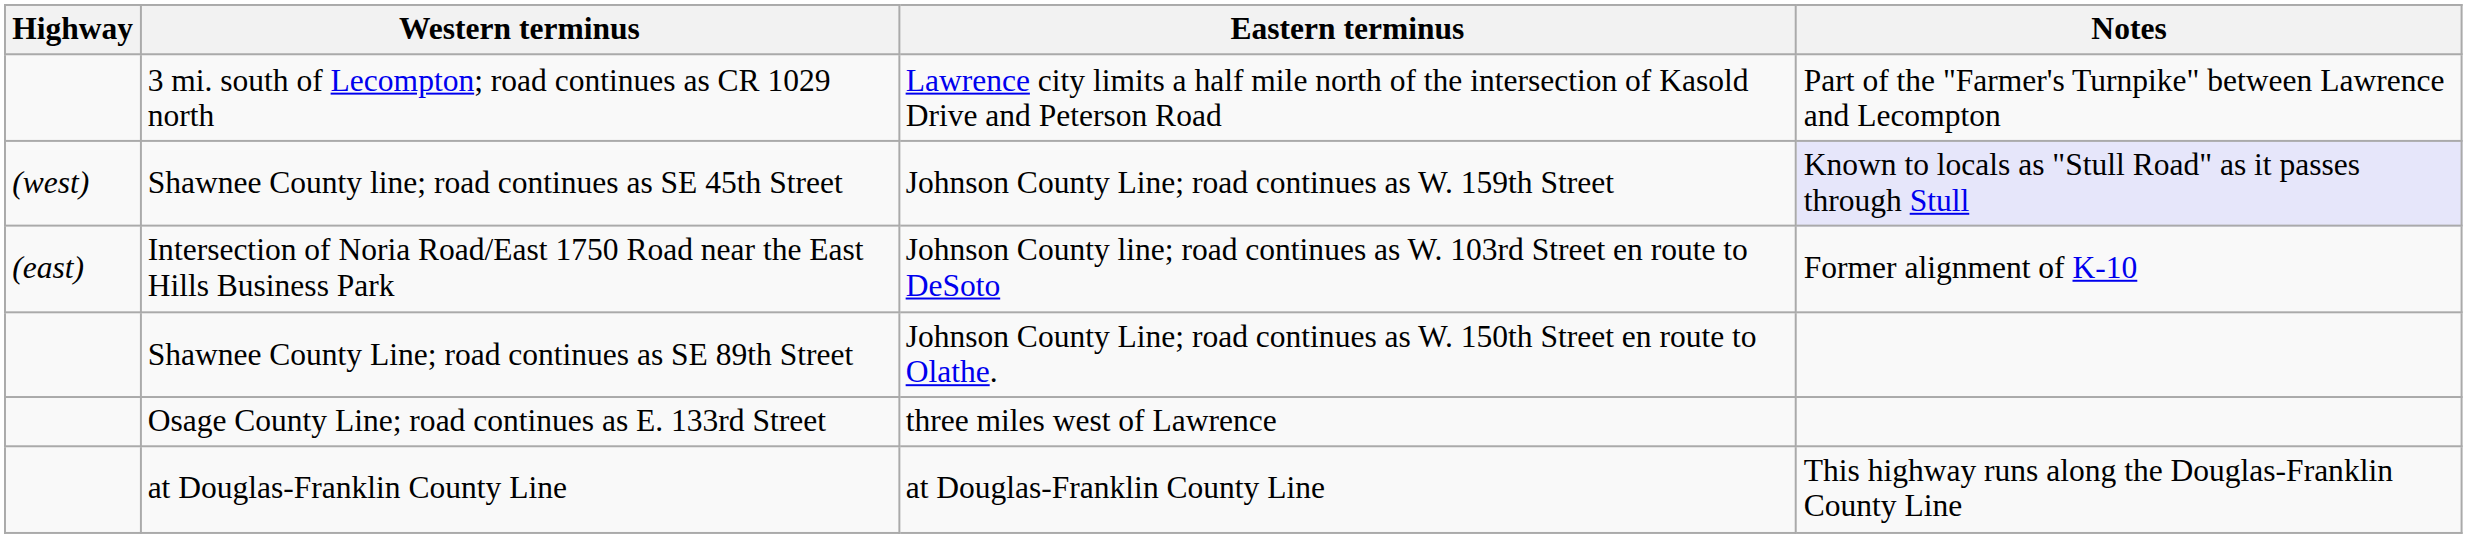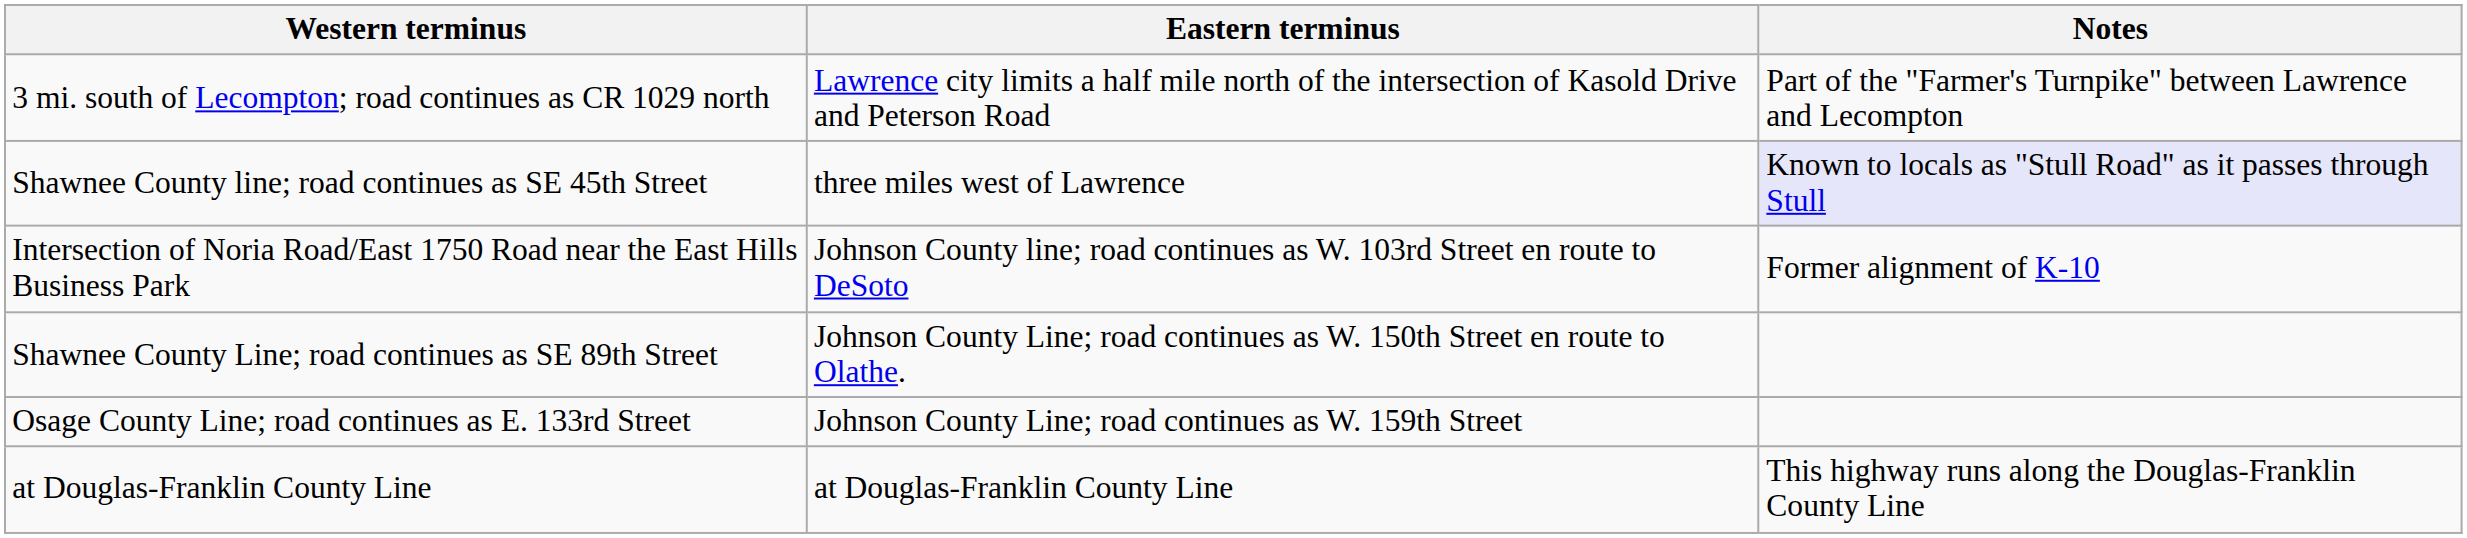- column: Highway | (west) | (east)
Shawnee County line; road continues as SE 45th Street | Eastern terminus: Johnson County Line; road continues as W. 159th Street -> three miles west of Lawrence
Osage County Line; road continues as E. 133rd Street | Eastern terminus: three miles west of Lawrence -> Johnson County Line; road continues as W. 159th Street
